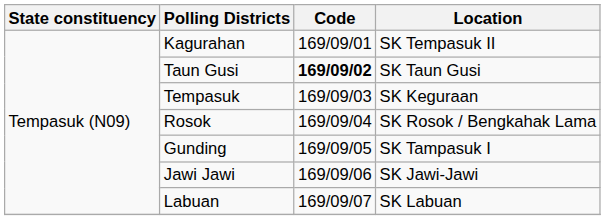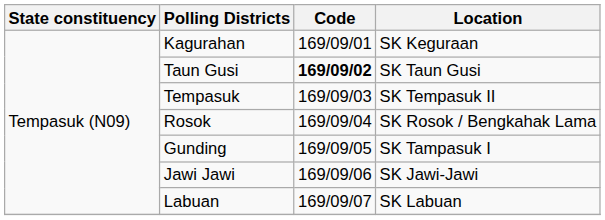Kagurahan | Location: SK Tempasuk II -> SK Keguraan
Tempasuk | Location: SK Keguraan -> SK Tempasuk II
